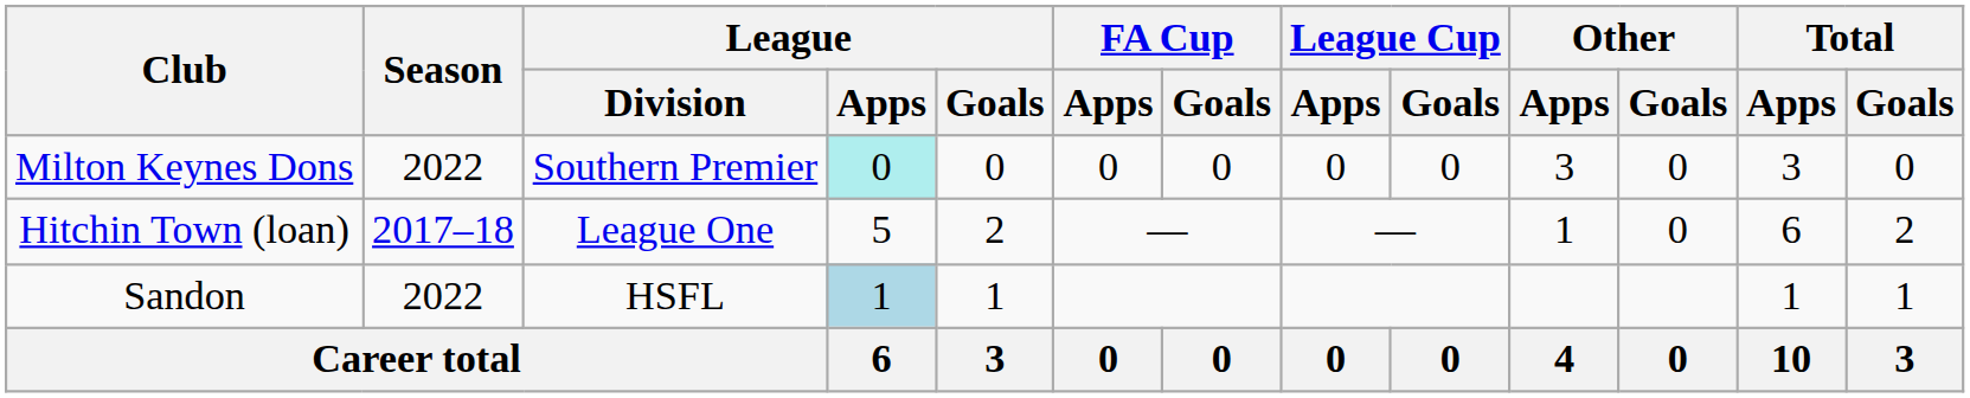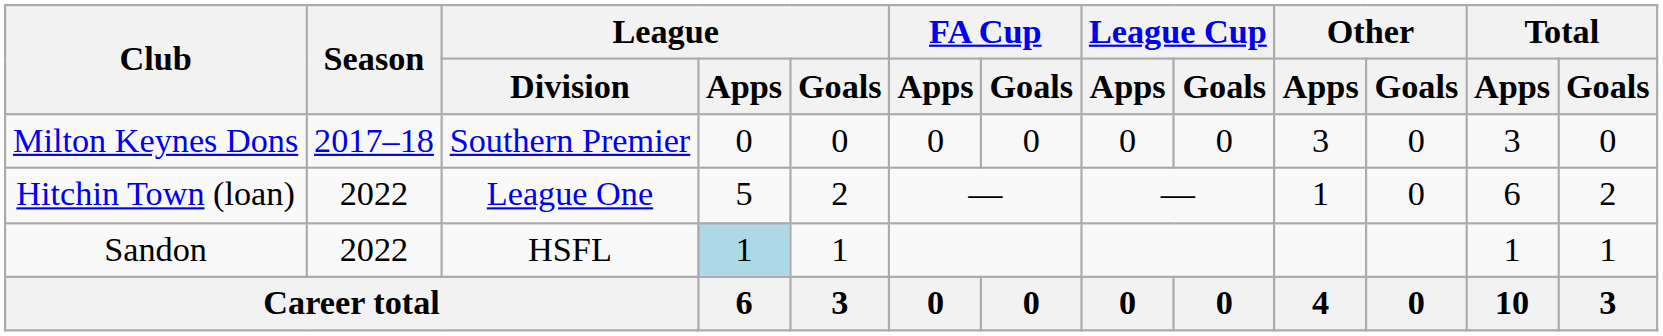Milton Keynes Dons | Season: 2022 -> 2017–18
Milton Keynes Dons | League / Apps: paleturquoise background -> no background
Hitchin Town (loan) | Season: 2017–18 -> 2022
